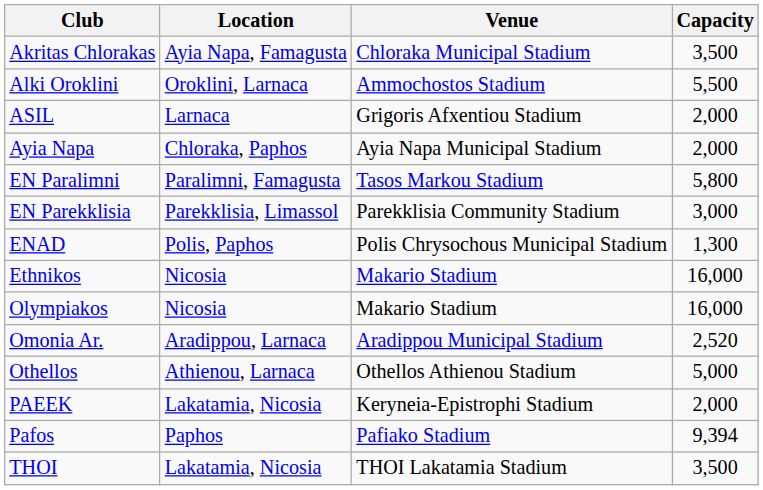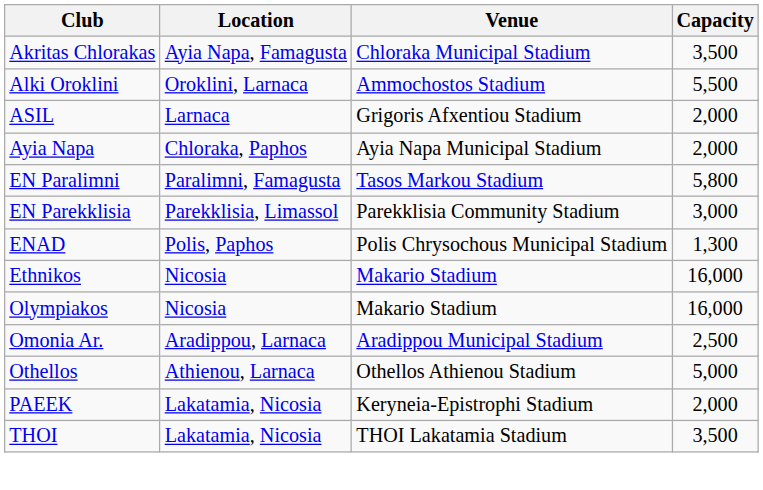Omonia Ar. | Capacity: 2,520 -> 2,500
- row: Pafos | Paphos | Pafiako Stadium | 9,394
